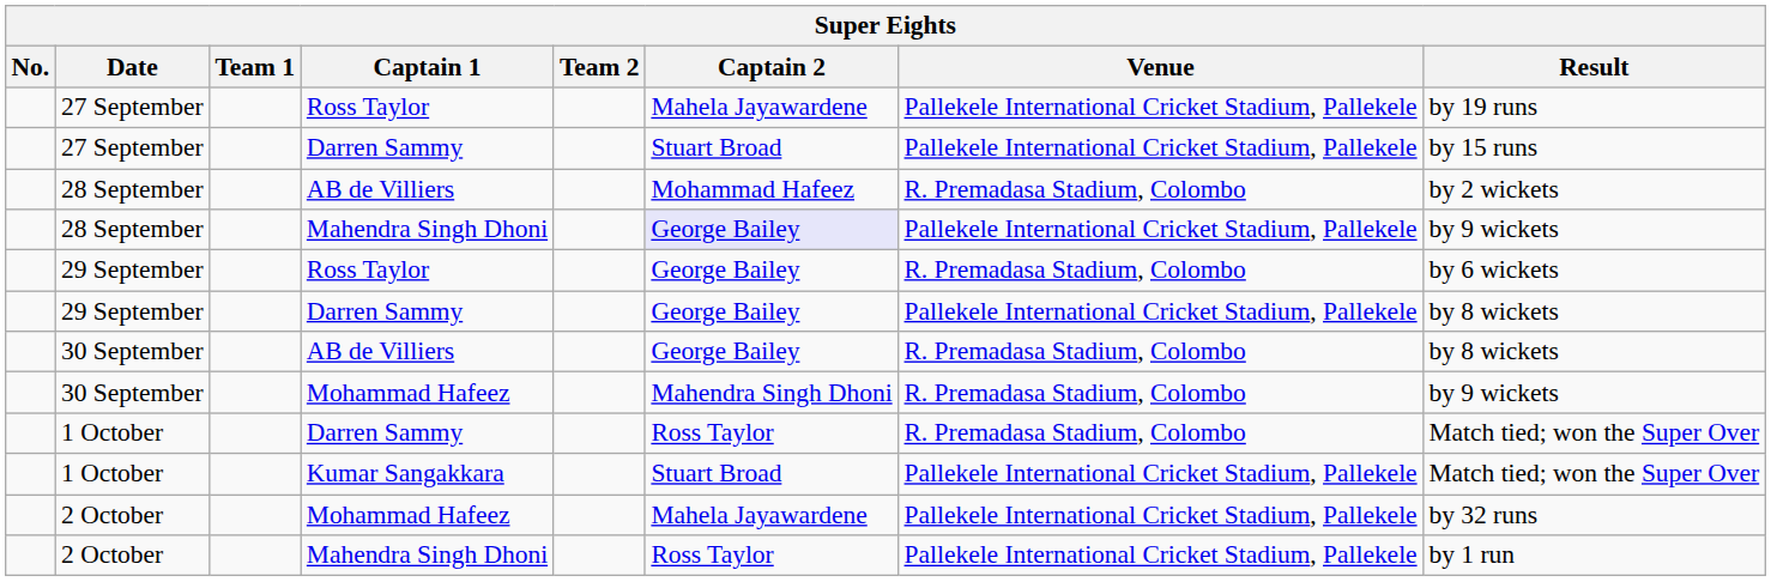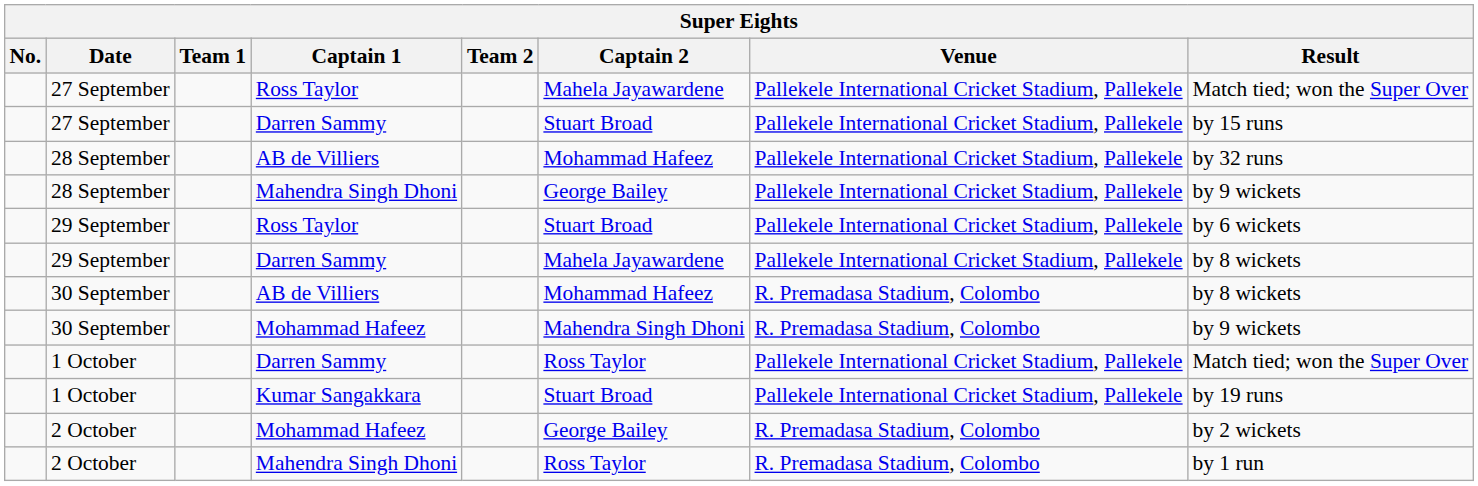27 September / Ross Taylor | Result: by 19 runs -> Match tied; won the Super Over
28 September / AB de Villiers | Venue: R. Premadasa Stadium, Colombo -> Pallekele International Cricket Stadium, Pallekele
28 September / AB de Villiers | Result: by 2 wickets -> by 32 runs
28 September / Mahendra Singh Dhoni | Captain 2: lavender background -> no background
29 September / Ross Taylor | Captain 2: George Bailey -> Stuart Broad
29 September / Ross Taylor | Venue: R. Premadasa Stadium, Colombo -> Pallekele International Cricket Stadium, Pallekele
29 September / Darren Sammy | Captain 2: George Bailey -> Mahela Jayawardene
30 September / AB de Villiers | Captain 2: George Bailey -> Mohammad Hafeez
1 October / Darren Sammy | Venue: R. Premadasa Stadium, Colombo -> Pallekele International Cricket Stadium, Pallekele
1 October / Kumar Sangakkara | Result: Match tied; won the Super Over -> by 19 runs
2 October / Mohammad Hafeez | Captain 2: Mahela Jayawardene -> George Bailey
2 October / Mohammad Hafeez | Venue: Pallekele International Cricket Stadium, Pallekele -> R. Premadasa Stadium, Colombo
2 October / Mohammad Hafeez | Result: by 32 runs -> by 2 wickets
2 October / Mahendra Singh Dhoni | Venue: Pallekele International Cricket Stadium, Pallekele -> R. Premadasa Stadium, Colombo
